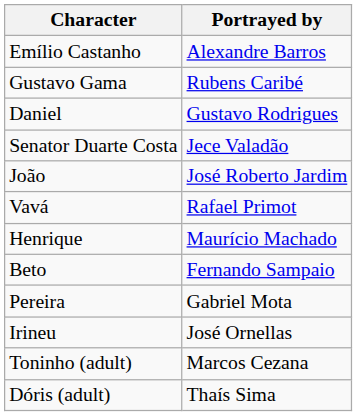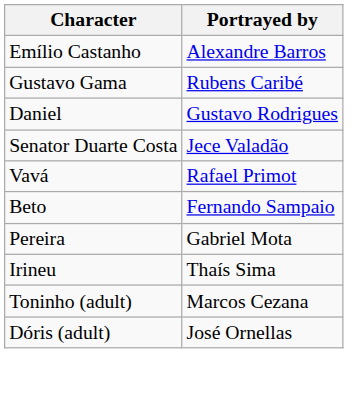- row: João | José Roberto Jardim
- row: Henrique | Maurício Machado
Irineu | Portrayed by: José Ornellas -> Thaís Sima
Dóris (adult) | Portrayed by: Thaís Sima -> José Ornellas
